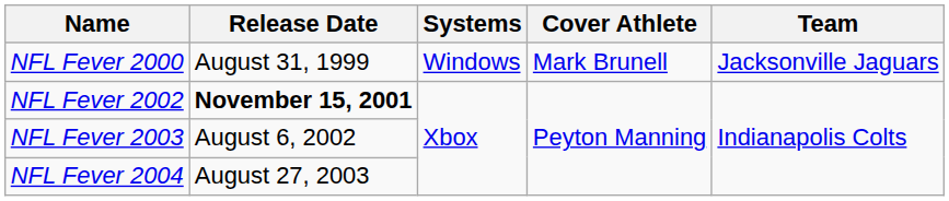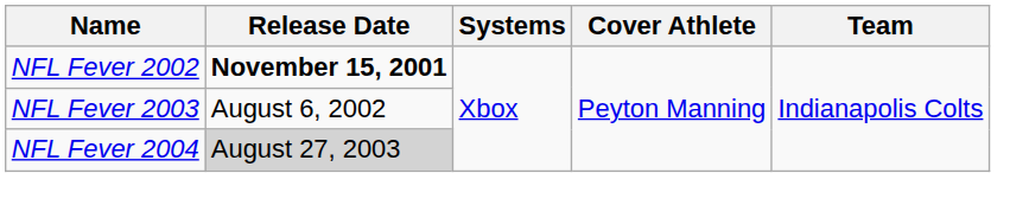- row: NFL Fever 2000 | August 31, 1999 | Windows | Mark Brunell | Jacksonville Jaguars
NFL Fever 2004 | Release Date: no background -> lightgrey background
